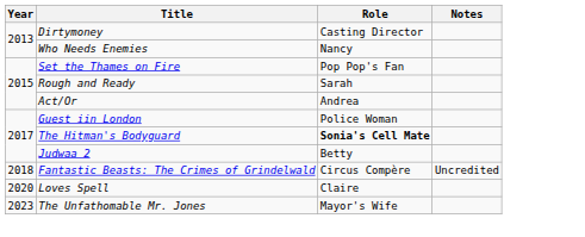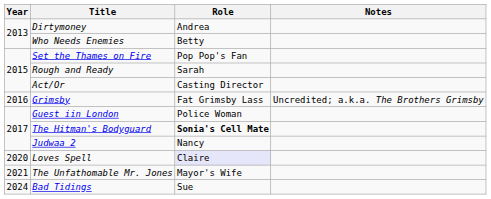Dirtymoney | Role: Casting Director -> Andrea
Who Needs Enemies | Role: Nancy -> Betty
Act/Or | Role: Andrea -> Casting Director
+ row: 2016 | Grimsby | Fat Grimsby Lass | Uncredited; a.k.a. The Brothers Grimsby
Judwaa 2 | Role: Betty -> Nancy
- row: 2018 | Fantastic Beasts: The Crimes of Grindelwald | Circus Compère | Uncredited
Loves Spell | Role: no background -> lavender background
The Unfathomable Mr. Jones | Year: 2023 -> 2021
+ row: 2024 | Bad Tidings | Sue
